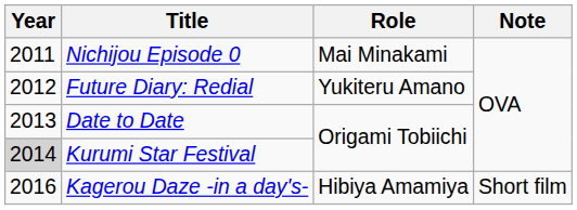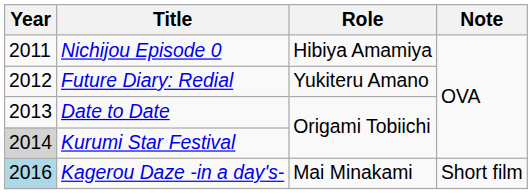Nichijou Episode 0 | Role: Mai Minakami -> Hibiya Amamiya
Kagerou Daze -in a day's- | Year: no background -> lightblue background
Kagerou Daze -in a day's- | Role: Hibiya Amamiya -> Mai Minakami
